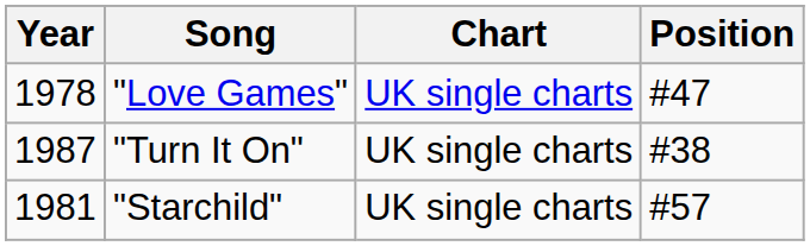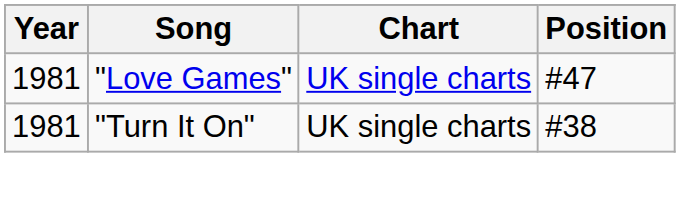"Love Games" | Year: 1978 -> 1981
"Turn It On" | Year: 1987 -> 1981
- row: 1981 | "Starchild" | UK single charts | #57
